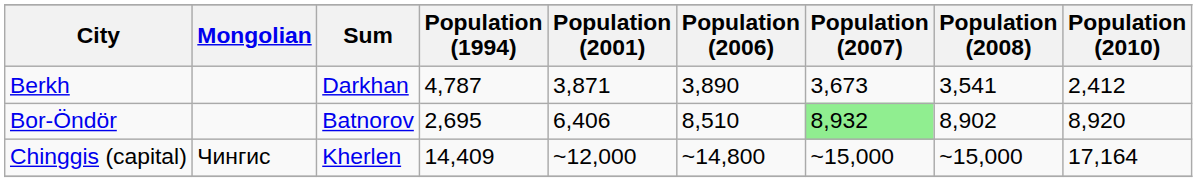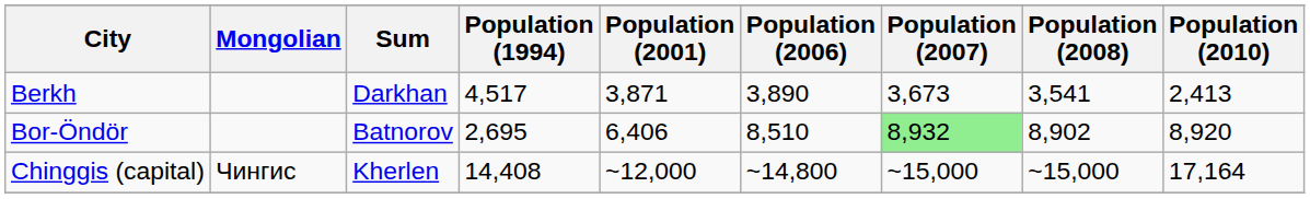Berkh | Population (1994): 4,787 -> 4,517
Berkh | Population (2010): 2,412 -> 2,413
Chinggis (capital) | Population (1994): 14,409 -> 14,408
